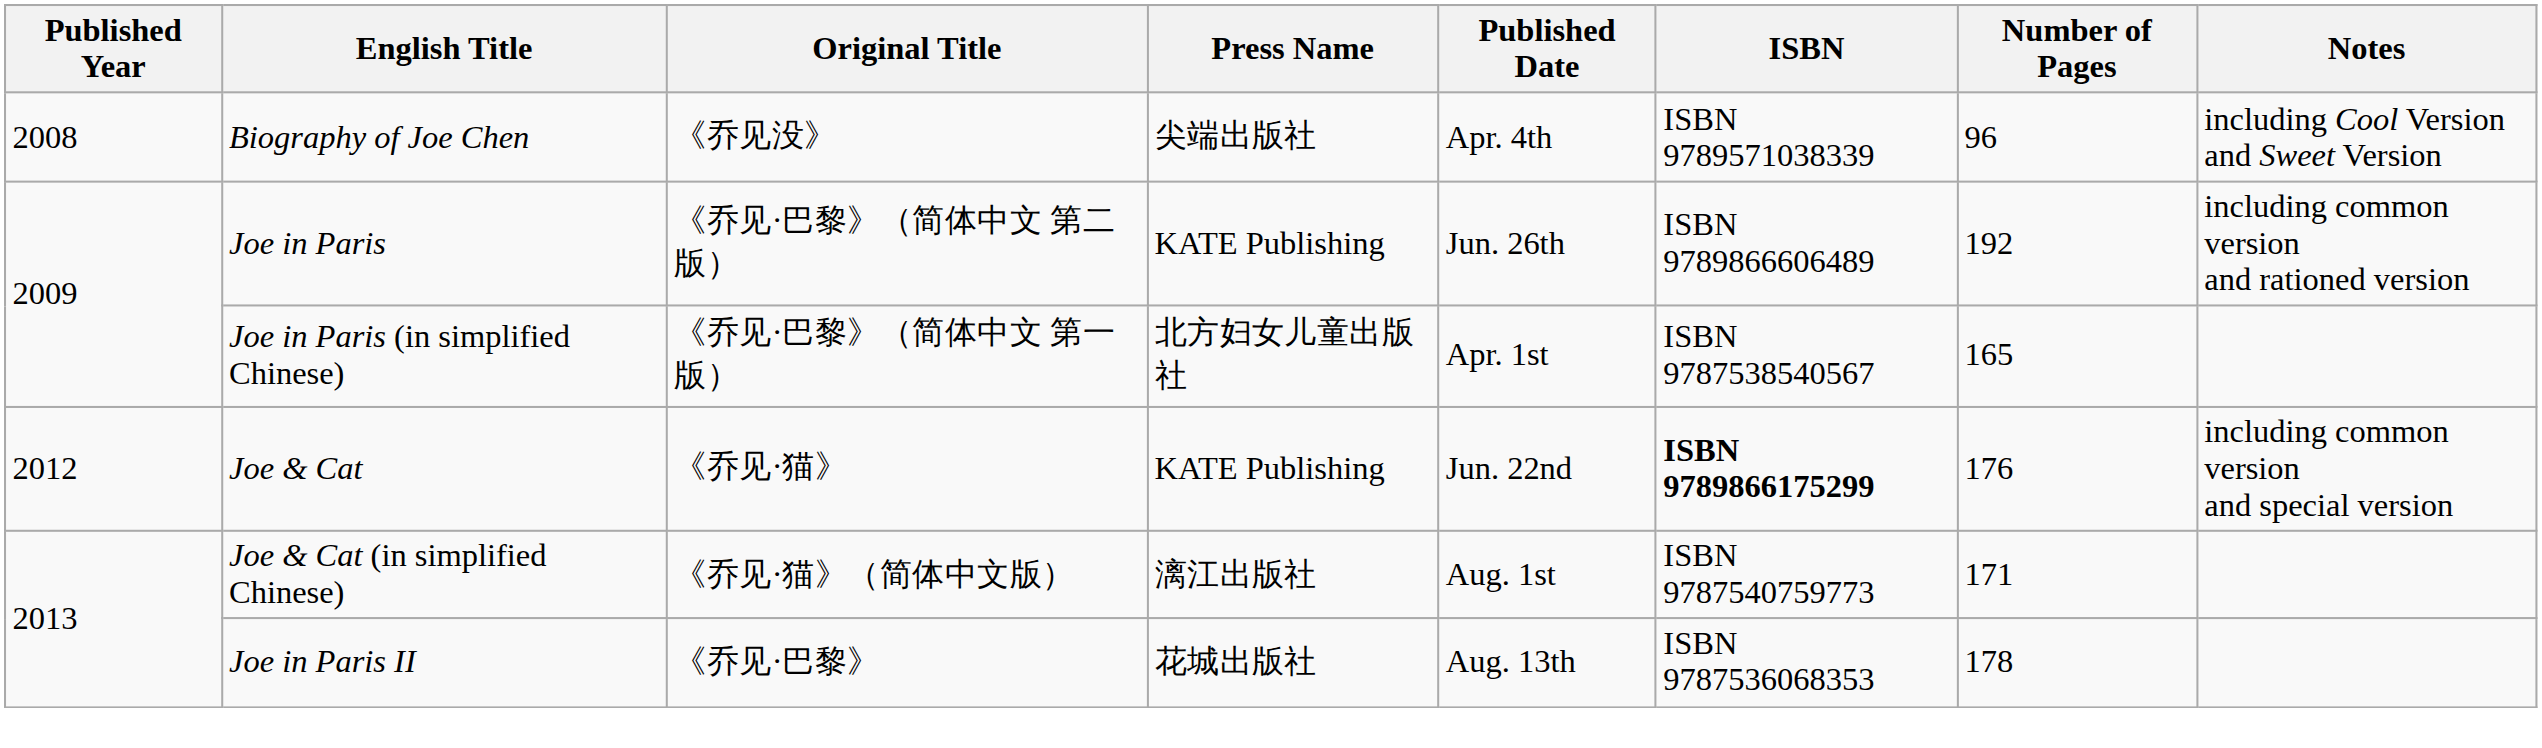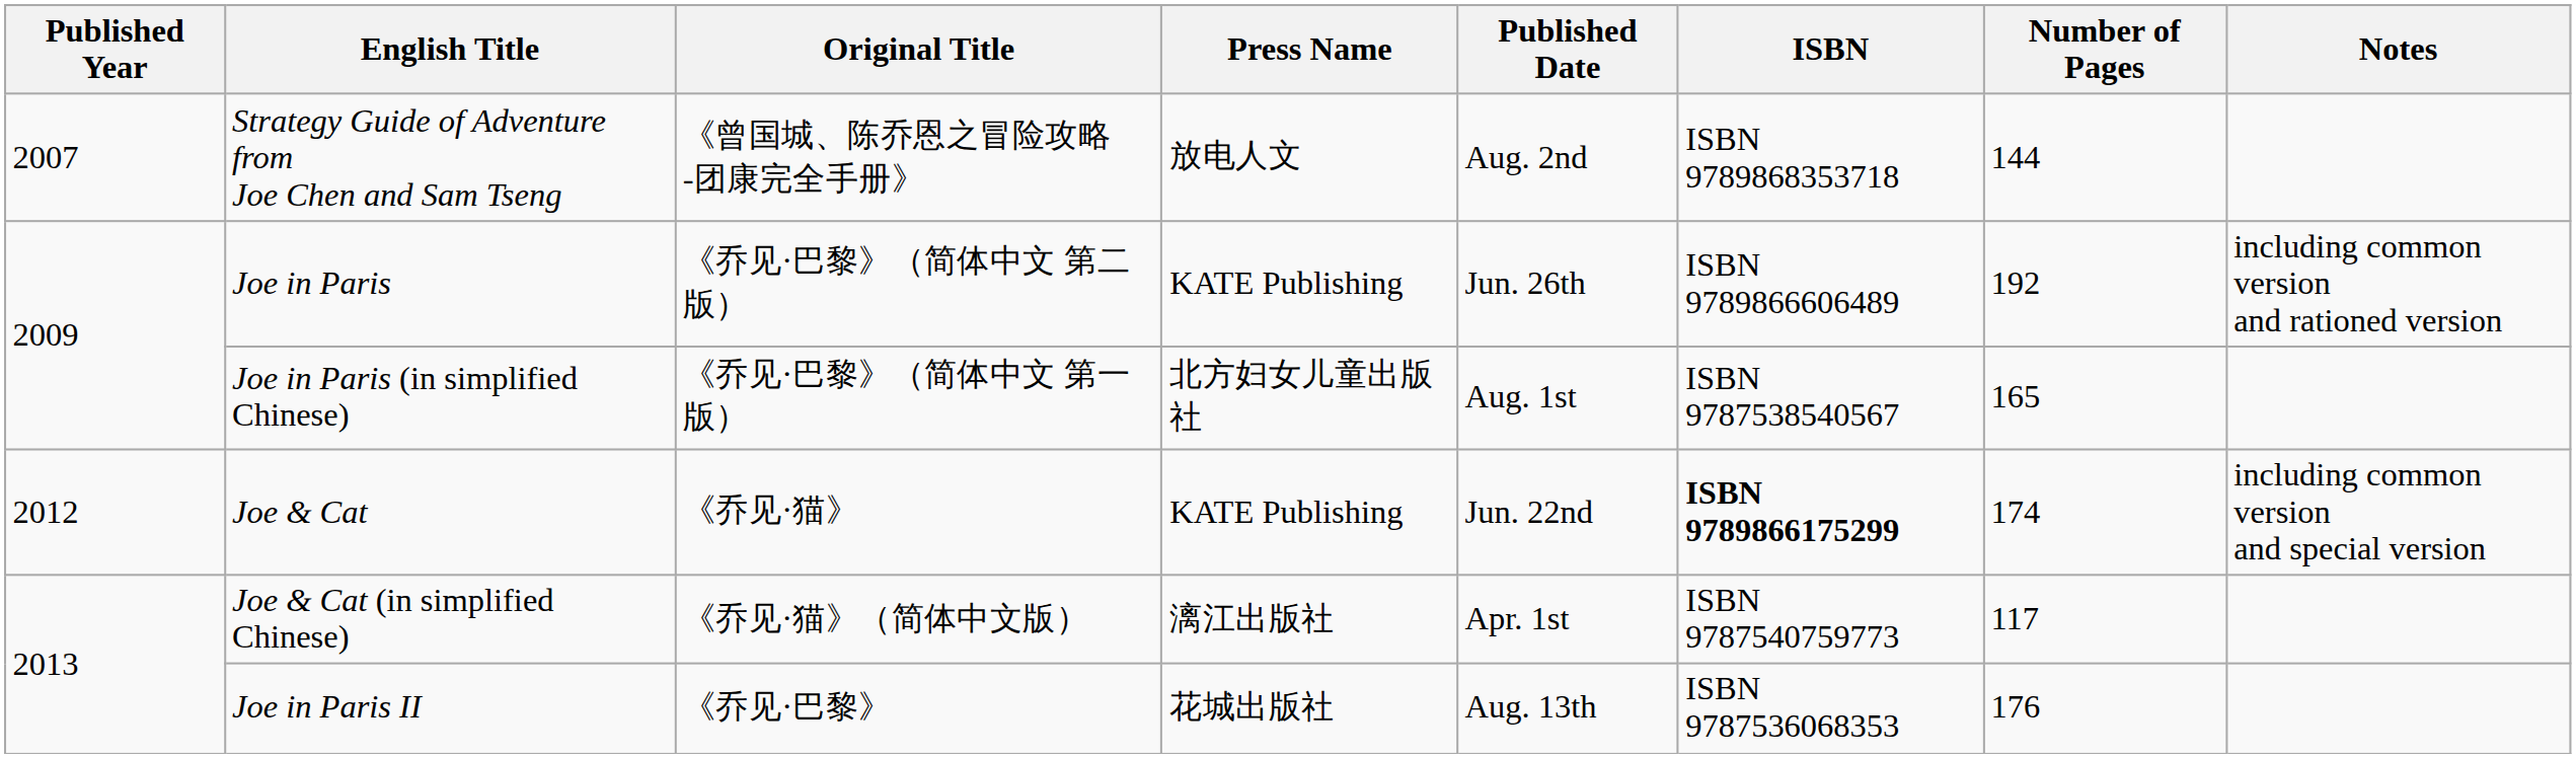+ row: 2007 | Strategy Guide of Adventure from Joe Chen and Sam Tseng | 《曾国城、陈乔恩之冒险攻略 -团康完全手册》 | 放电人文 | Aug. 2nd | ISBN 9789868353718 | 144
- row: 2008 | Biography of Joe Chen | 《乔见没》 | 尖端出版社 | Apr. 4th | ISBN 9789571038339 | 96 | including Cool Version and Sweet Version
Joe in Paris (in simplified Chinese) | Published Date: Apr. 1st -> Aug. 1st
Joe & Cat | Number of Pages: 176 -> 174
Joe & Cat (in simplified Chinese) | Published Date: Aug. 1st -> Apr. 1st
Joe & Cat (in simplified Chinese) | Number of Pages: 171 -> 117
Joe in Paris II | Number of Pages: 178 -> 176
